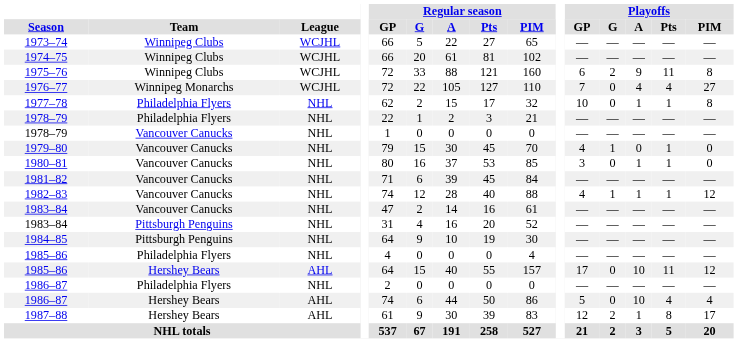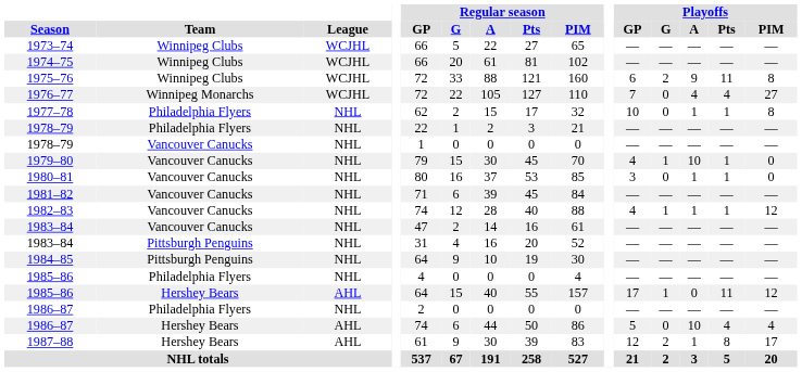1979–80 | Playoffs / A: 0 -> 10
1985–86 / Hershey Bears | Playoffs / G: 0 -> 1
1985–86 / Hershey Bears | Playoffs / A: 10 -> 0
